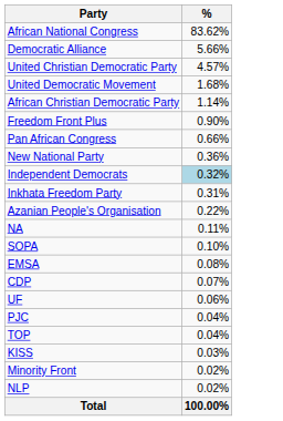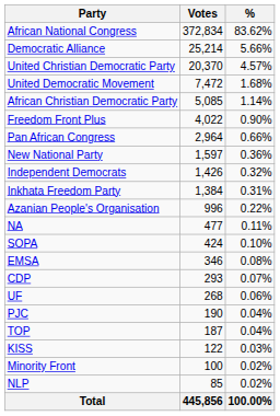+ column: Votes | 372,834 | 25,214 | 20,370 | 7,472 | 5,085 | 4,022 | 2,964 | 1,597 | 1,426 | 1,384 | 996 | 477 | 424 | 346 | 293 | 268 | 190 | 187 | 122 | 100 | 85 | 445,856
Independent Democrats | %: lightblue background -> no background
